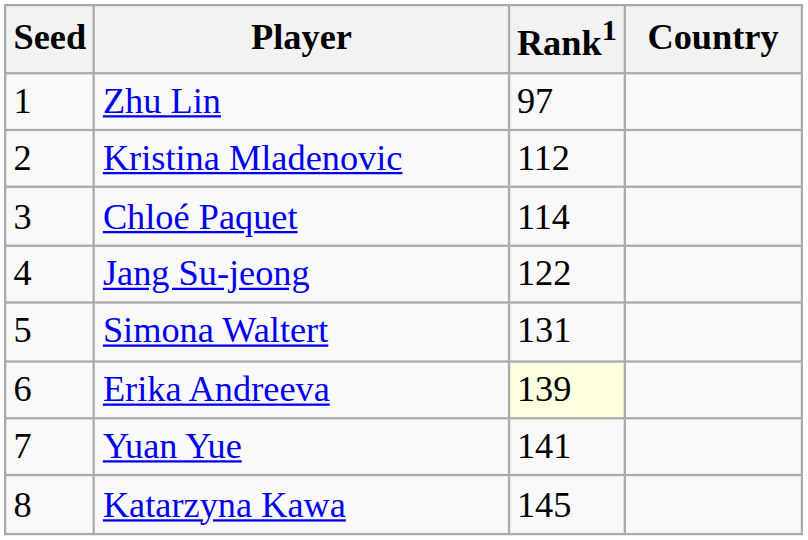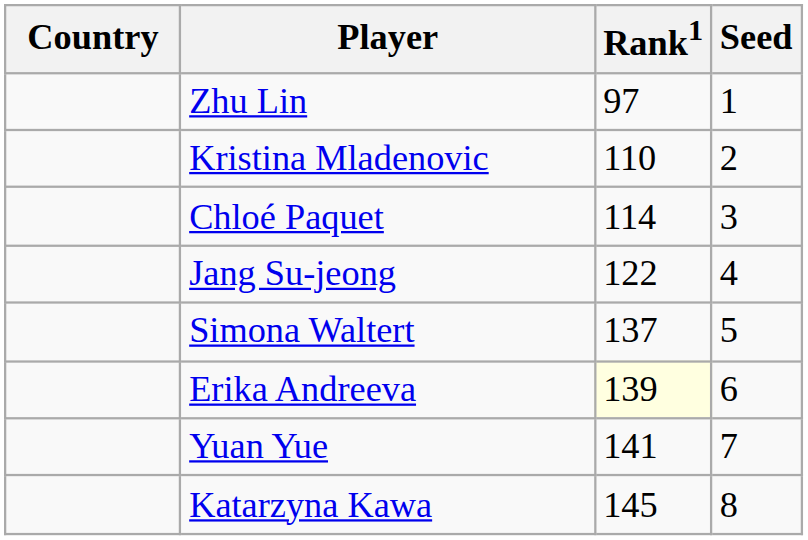columns swapped: Country <-> Seed
Kristina Mladenovic | Rank1: 112 -> 110
Simona Waltert | Rank1: 131 -> 137
